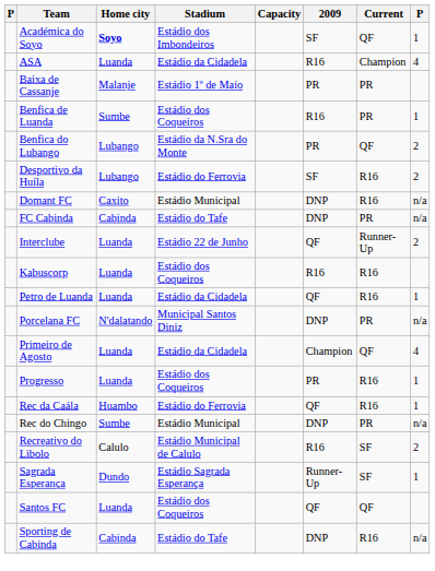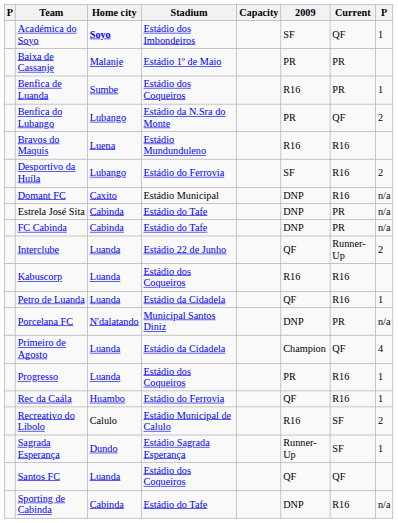- row: ASA | Luanda | Estádio da Cidadela | R16 | Champion | 4
+ row: Bravos do Maquis | Luena | Estádio Mundunduleno | R16 | R16
+ row: Estrela José Sita | Cabinda | Estádio do Tafe | DNP | PR | n/a
- row: Rec do Chingo | Sumbe | Estádio Municipal | DNP | PR | n/a
